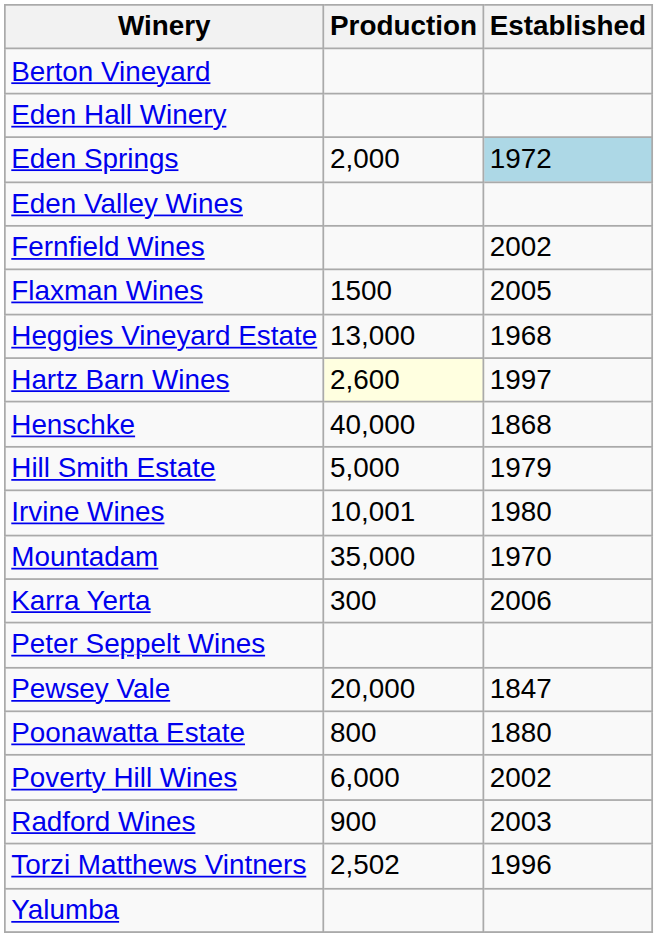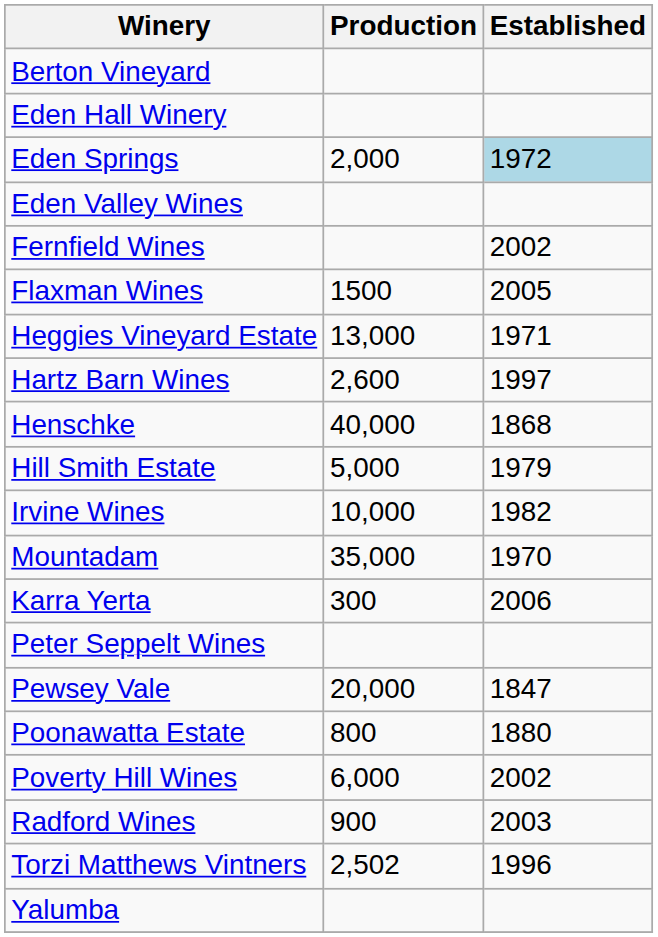Heggies Vineyard Estate | Established: 1968 -> 1971
Hartz Barn Wines | Production: lightyellow background -> no background
Irvine Wines | Production: 10,001 -> 10,000
Irvine Wines | Established: 1980 -> 1982
